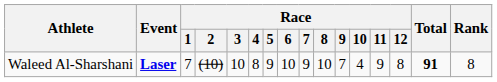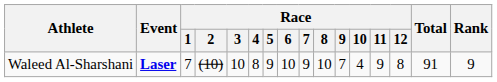Waleed Al-Sharshani | Total: bold -> normal
Waleed Al-Sharshani | Rank: 8 -> 9
